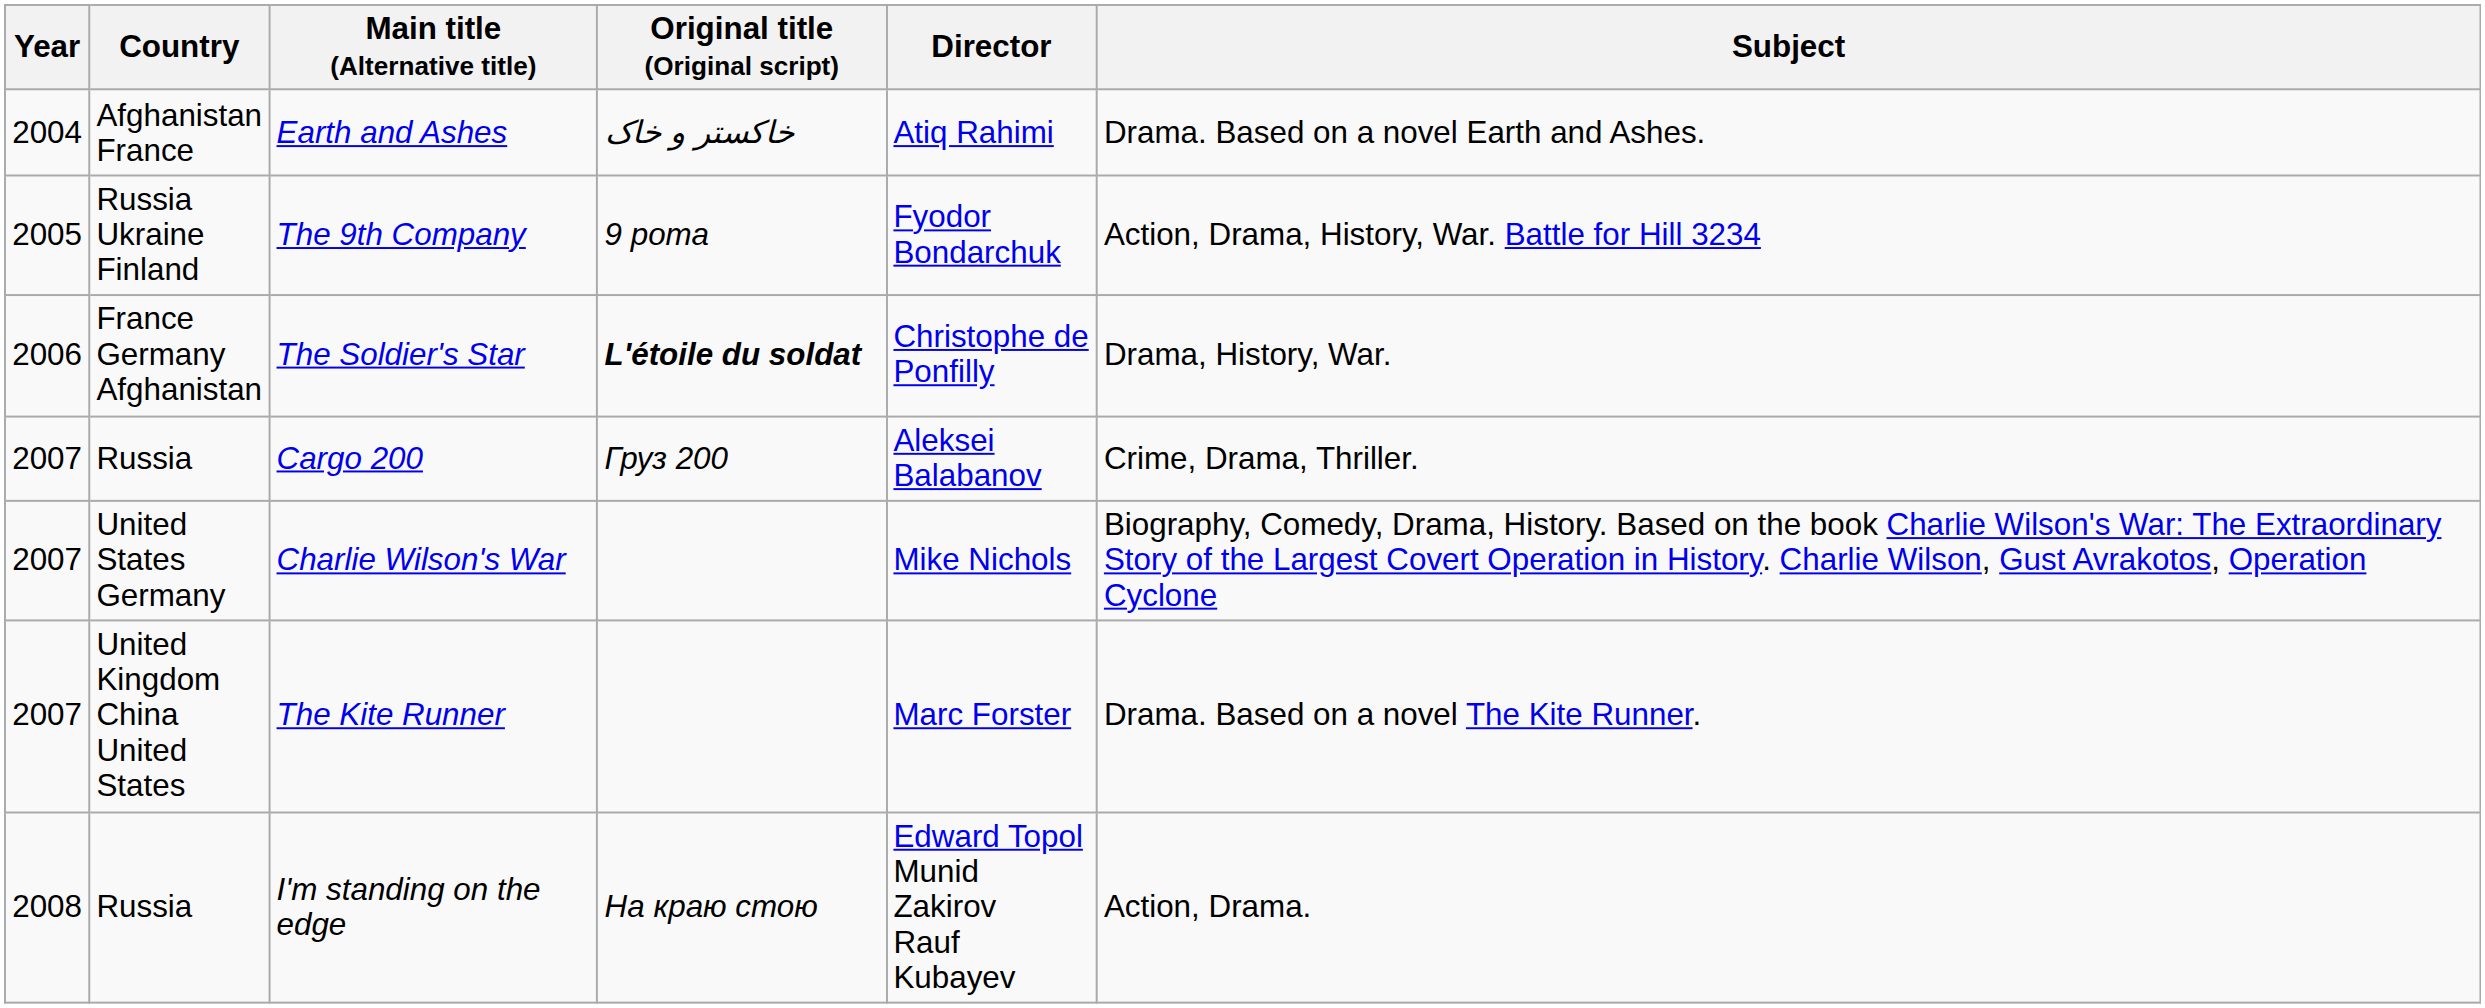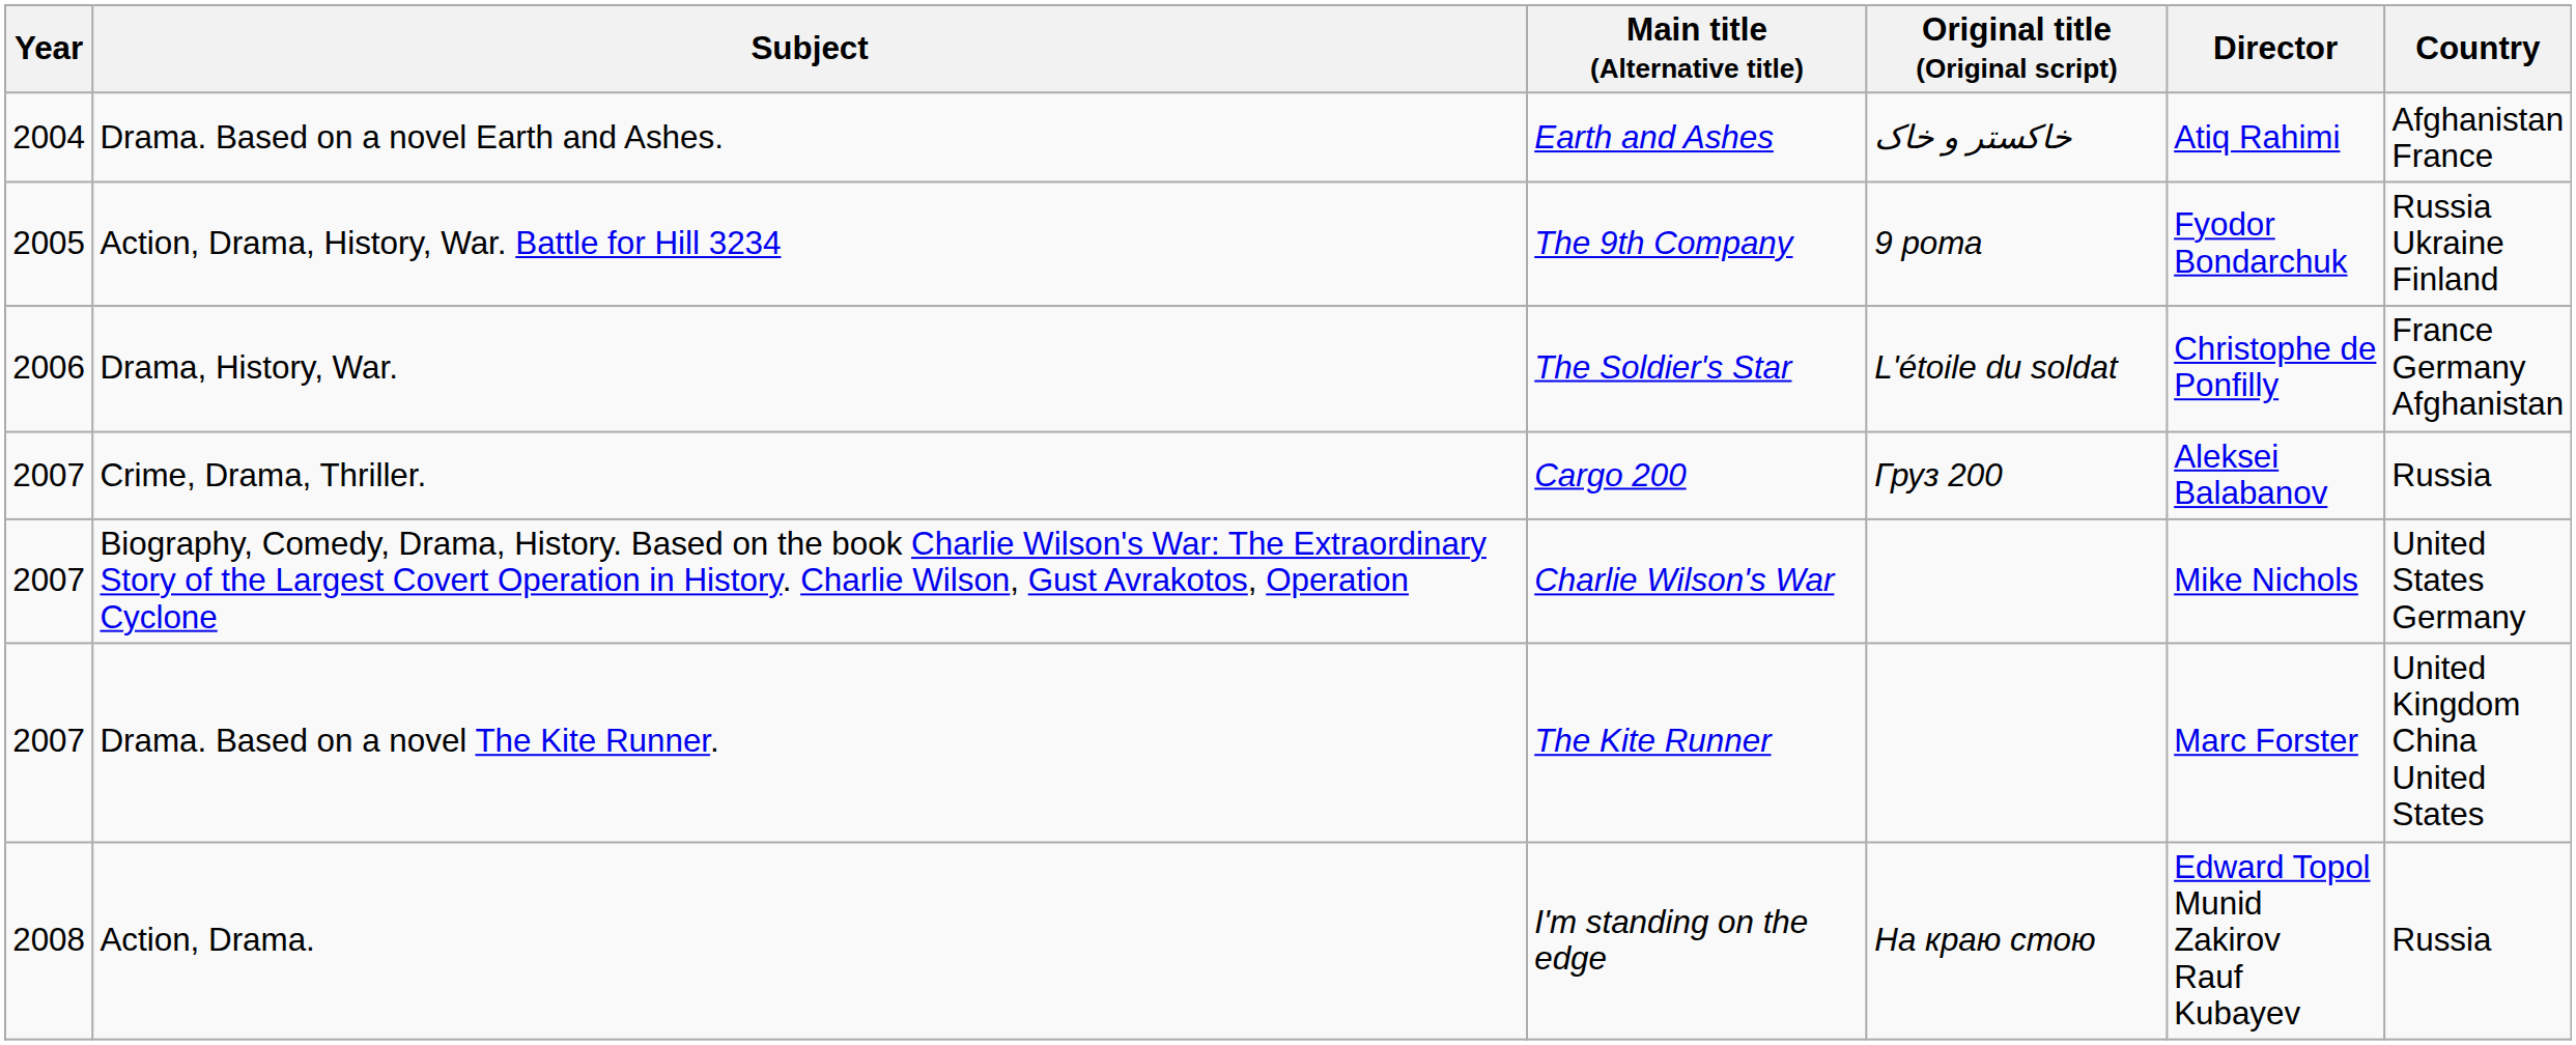columns swapped: Country <-> Subject
The Soldier's Star | Original title (Original script): bold -> normal
